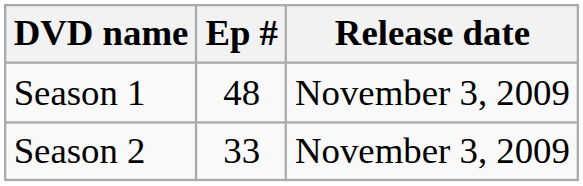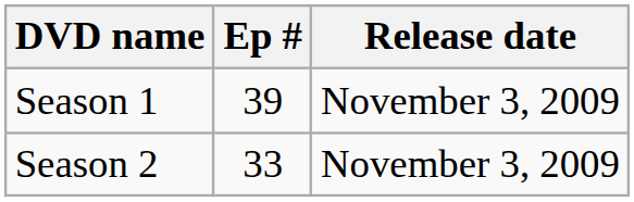Season 1 | Ep #: 48 -> 39
